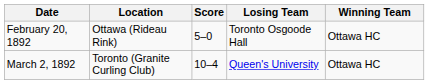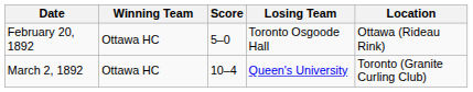columns swapped: Winning Team <-> Location
